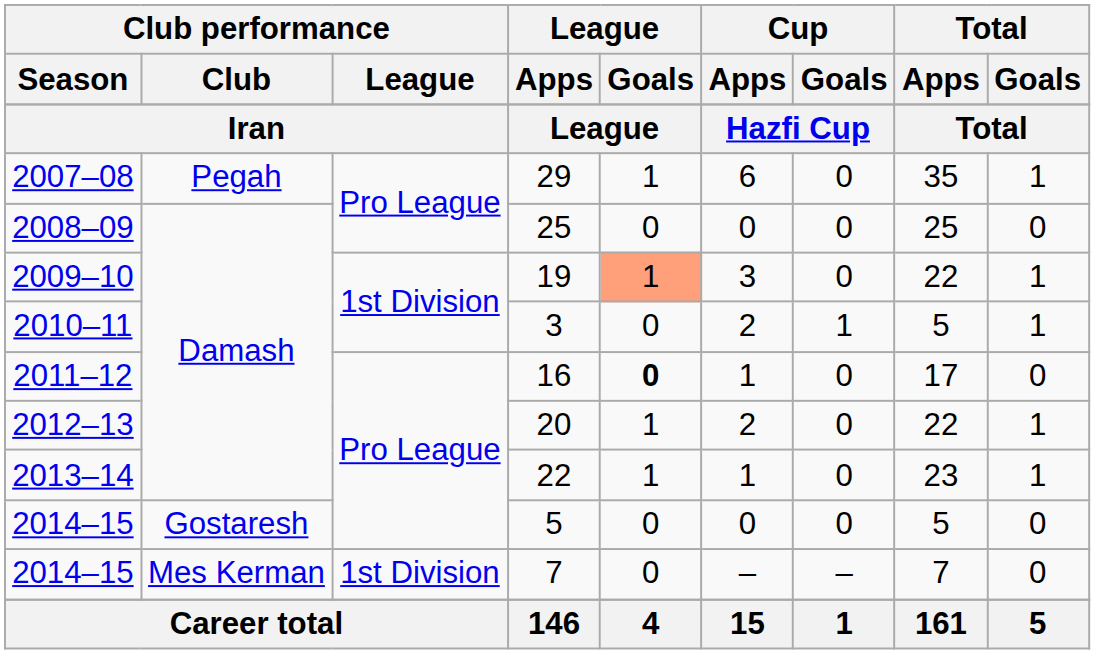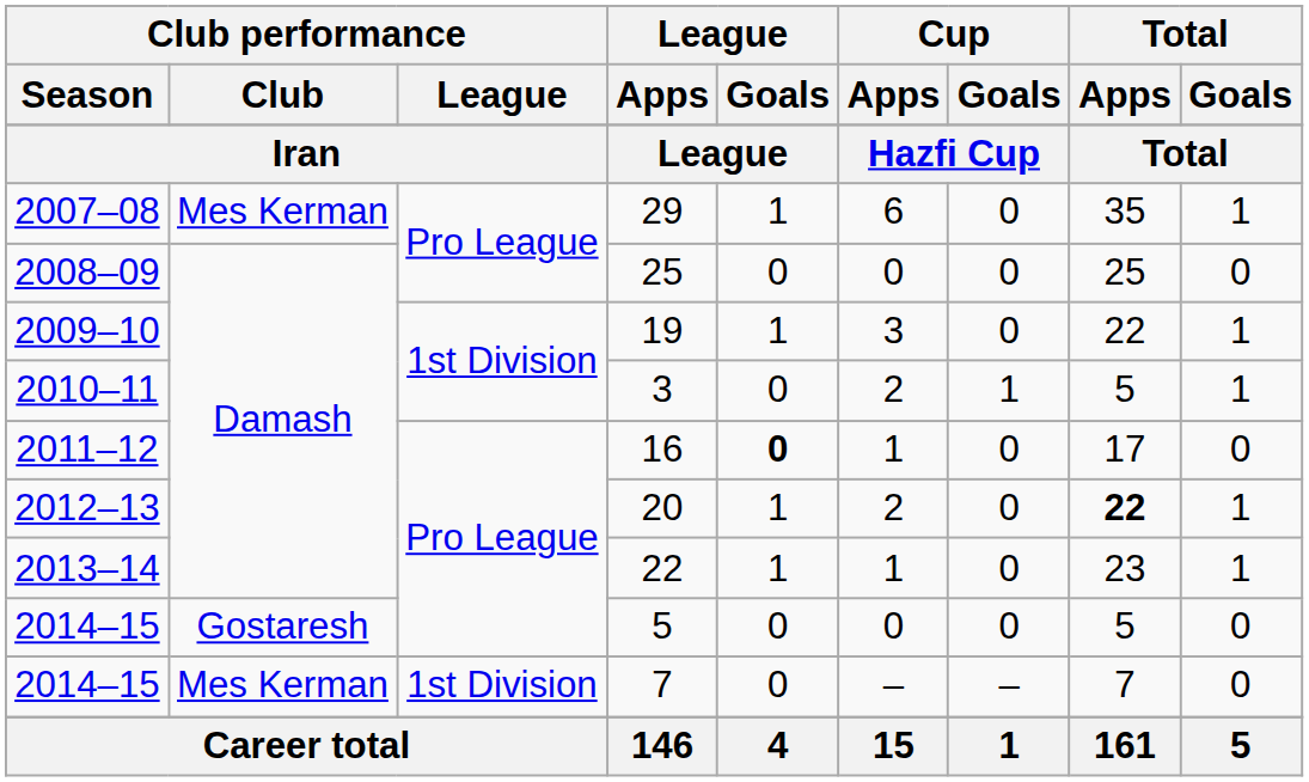29 | Club performance / Club: Pegah -> Mes Kerman
19 | League / Goals: lightsalmon background -> no background
20 | Total / Apps: normal -> bold
